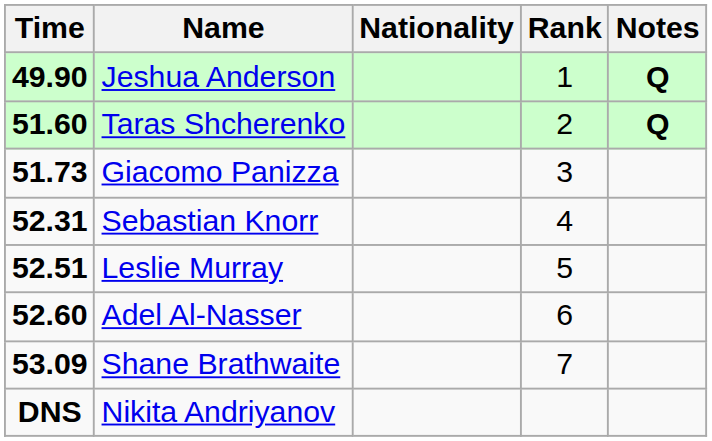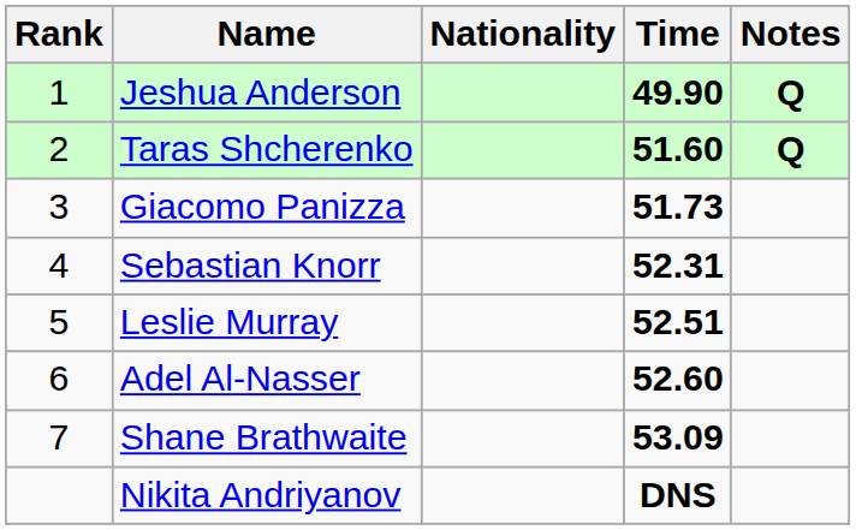columns swapped: Rank <-> Time
